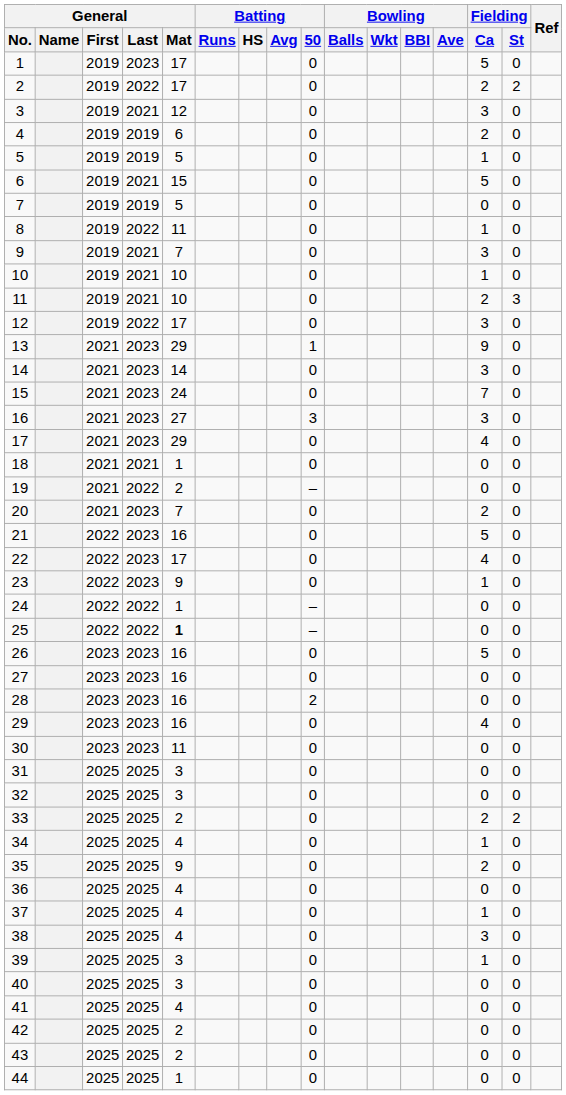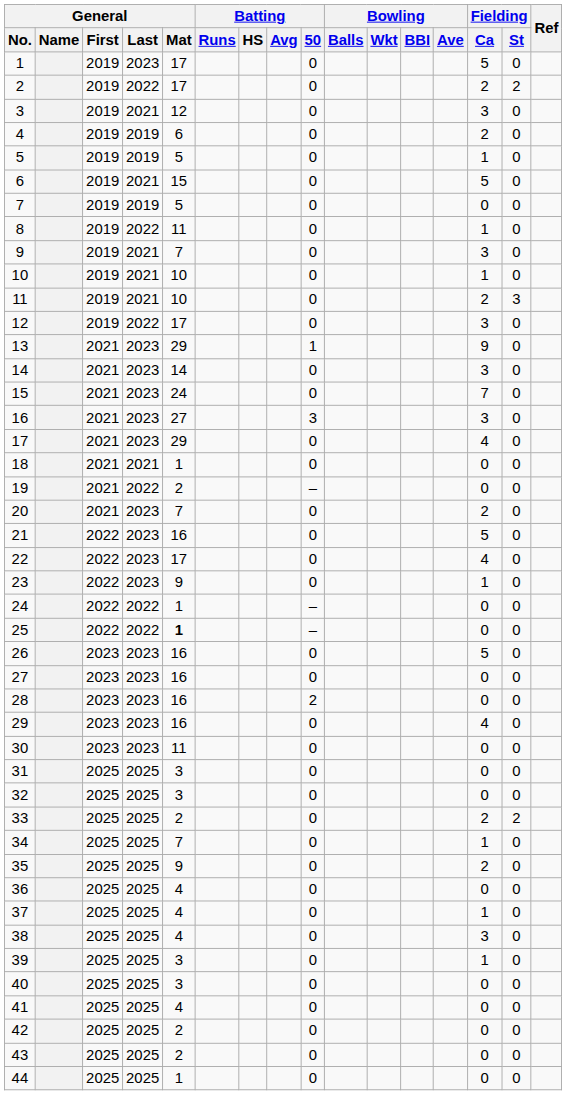34 | General / Mat: 4 -> 7
